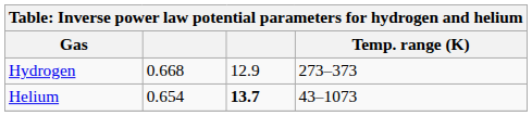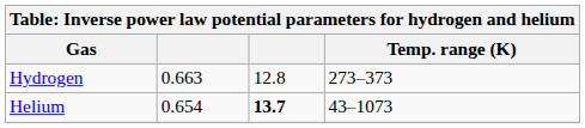Hydrogen | column 2: 0.668 -> 0.663
Hydrogen | column 3: 12.9 -> 12.8
